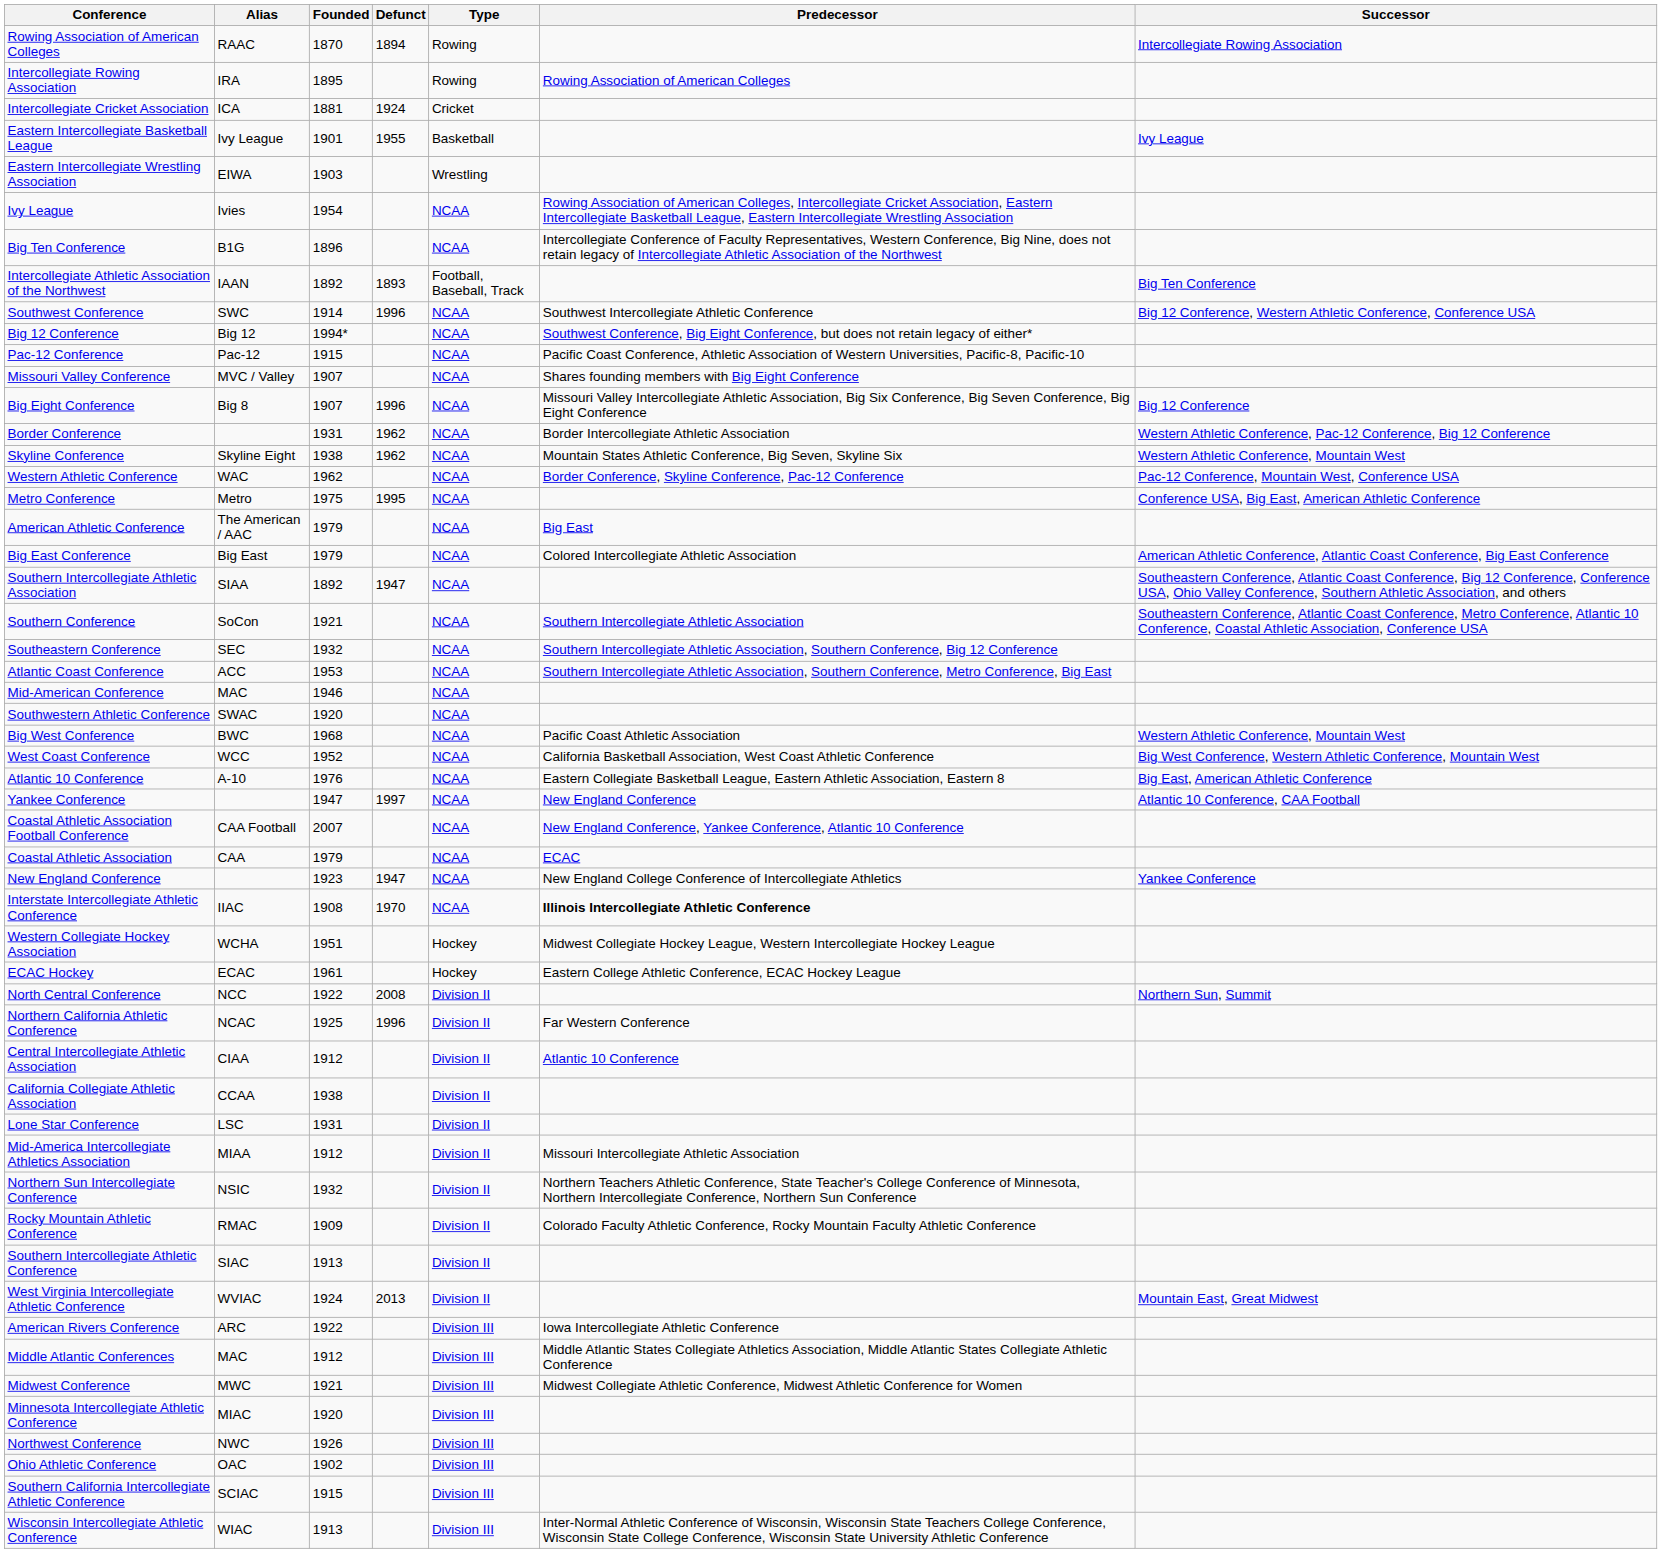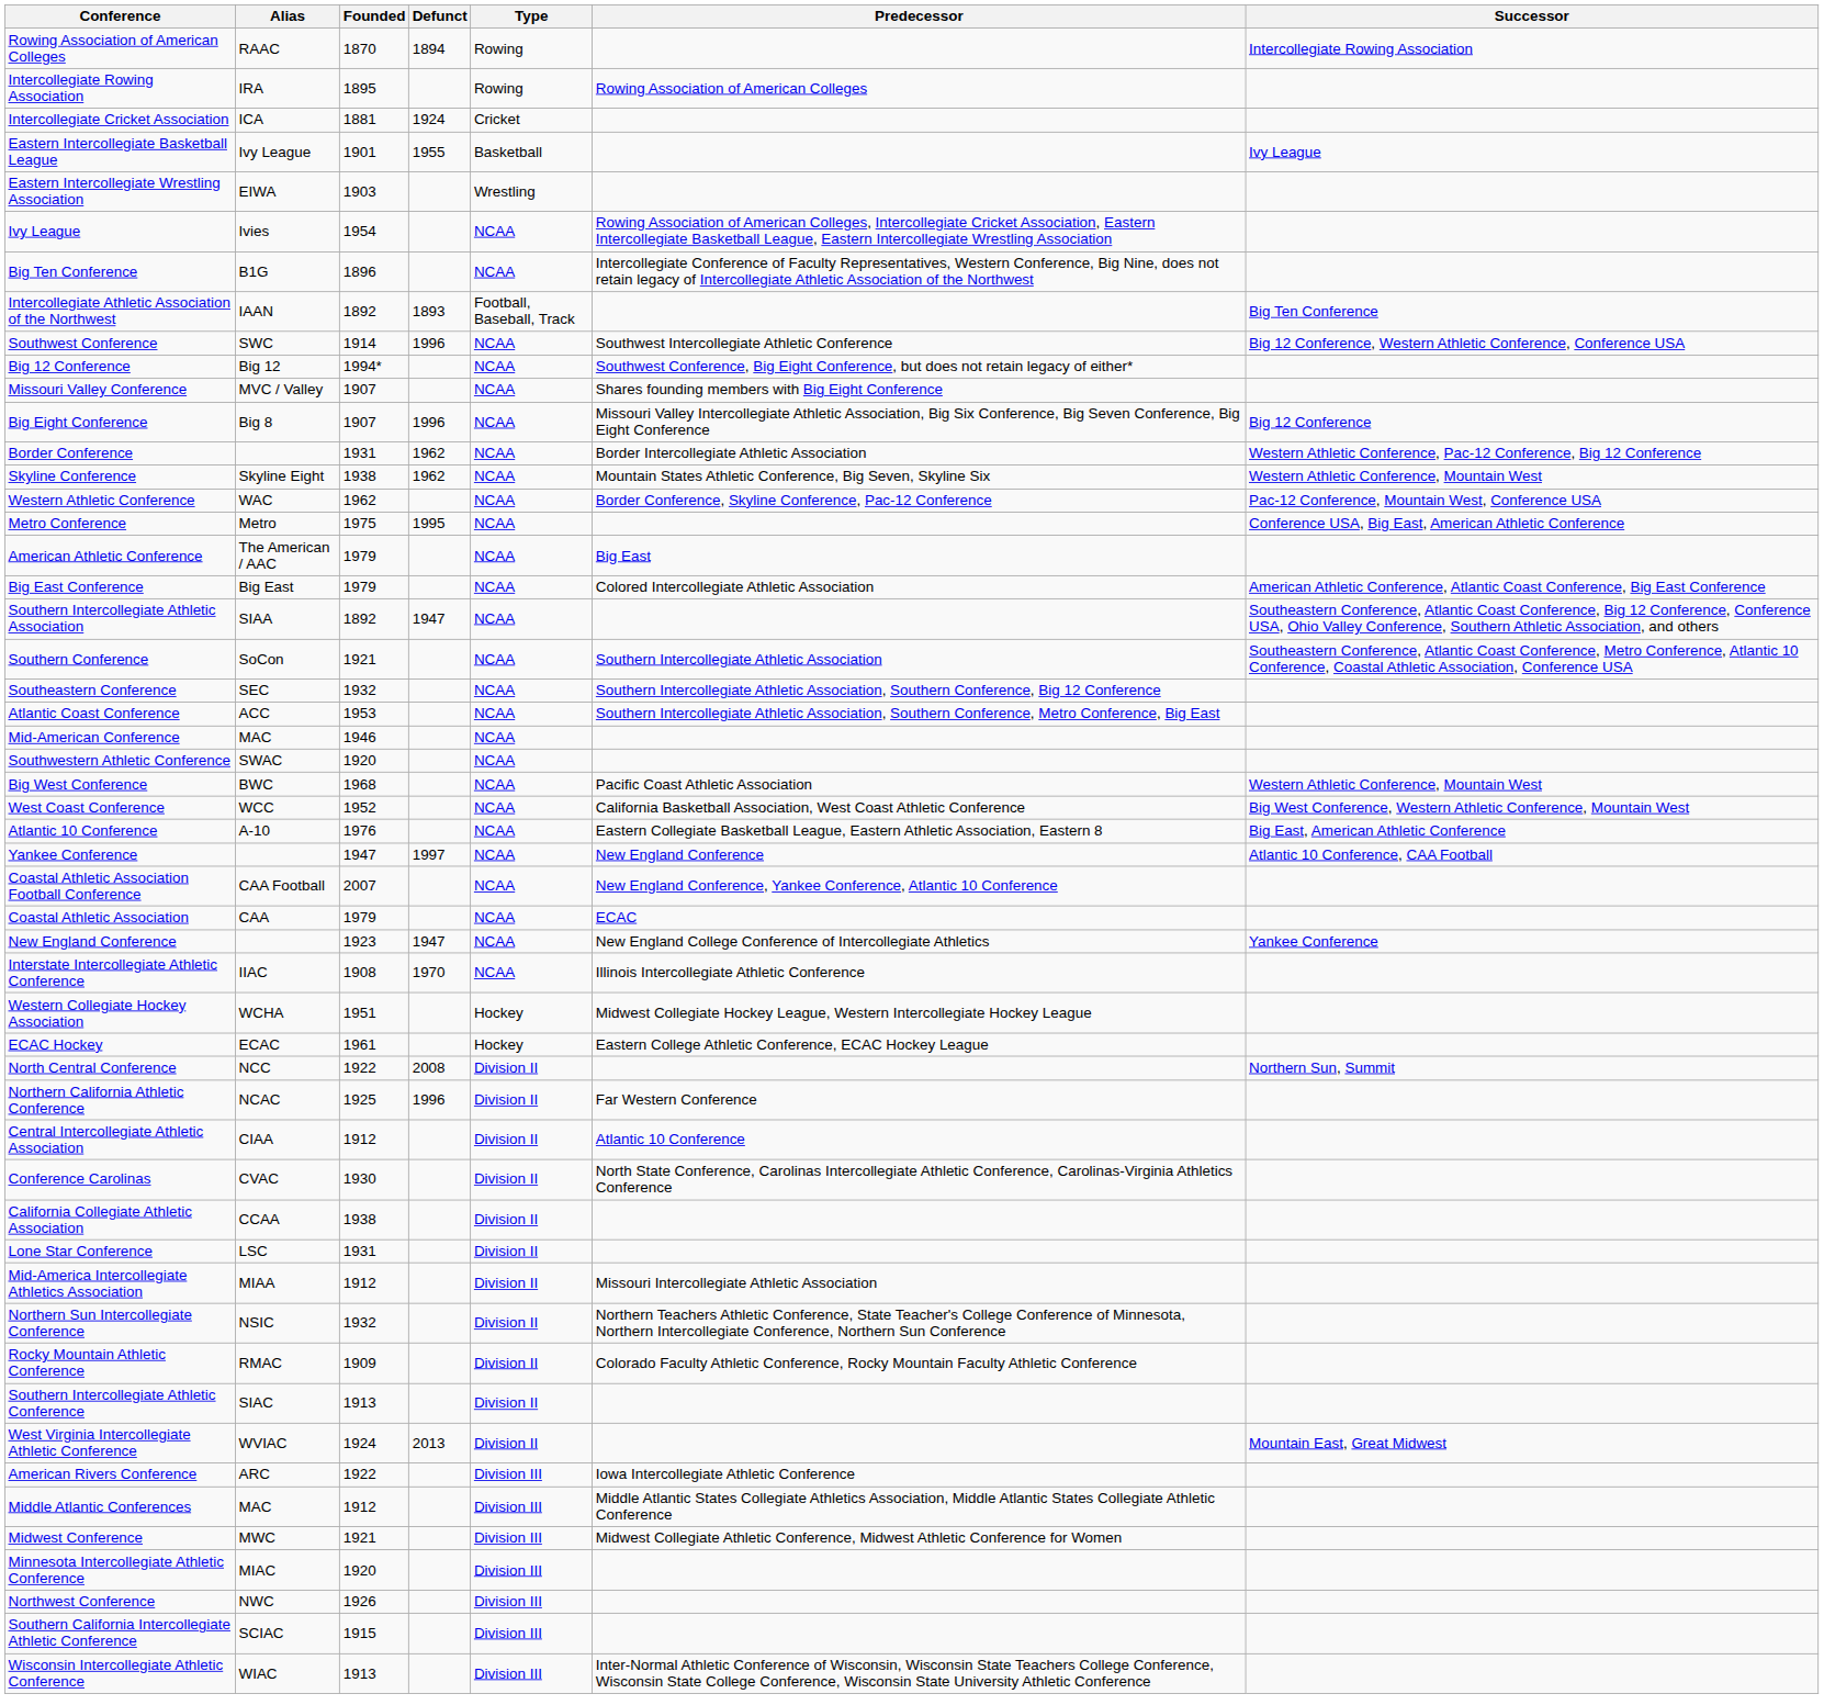- row: Pac-12 Conference | Pac-12 | 1915 | NCAA | Pacific Coast Conference, Athletic Association of Western Universities, Pacific-8, Pacific-10
Interstate Intercollegiate Athletic Conference | Predecessor: bold -> normal
+ row: Conference Carolinas | CVAC | 1930 | Division II | North State Conference, Carolinas Intercollegiate Athletic Conference, Carolinas-Virginia Athletics Conference
- row: Ohio Athletic Conference | OAC | 1902 | Division III
